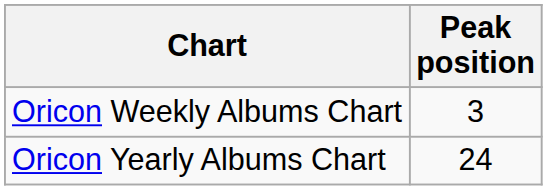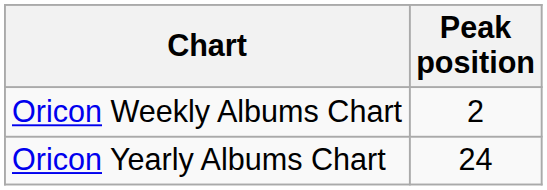Oricon Weekly Albums Chart | Peak position: 3 -> 2
